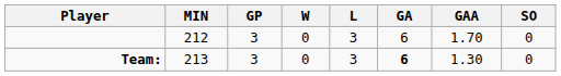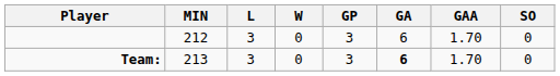columns swapped: GP <-> L
Team: | GAA: 1.30 -> 1.70
